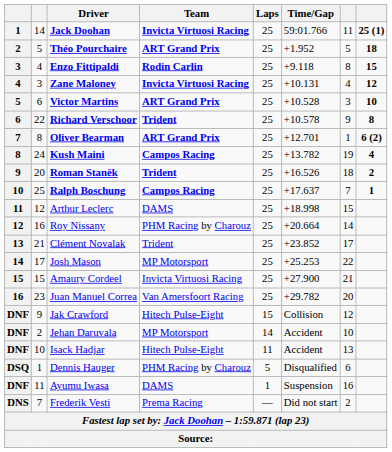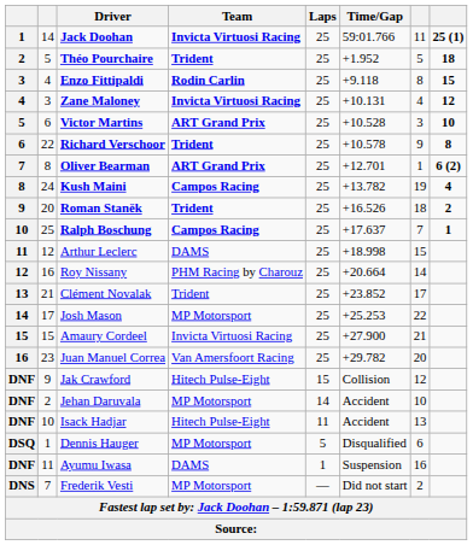Théo Pourchaire | Team: ART Grand Prix -> Trident
Dennis Hauger | Team: PHM Racing by Charouz -> MP Motorsport
Frederik Vesti | Team: Prema Racing -> MP Motorsport
